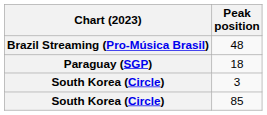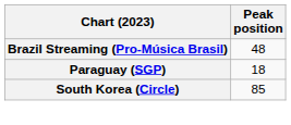- row: South Korea (Circle) | 3
